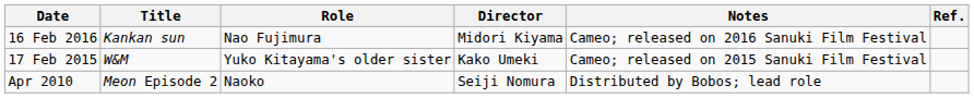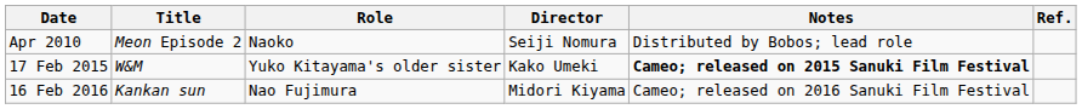rows swapped: Apr 2010 <-> 16 Feb 2016
17 Feb 2015 | Notes: normal -> bold
